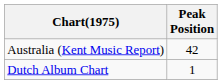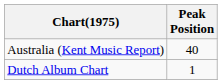Australia (Kent Music Report) | Peak Position: 42 -> 40
